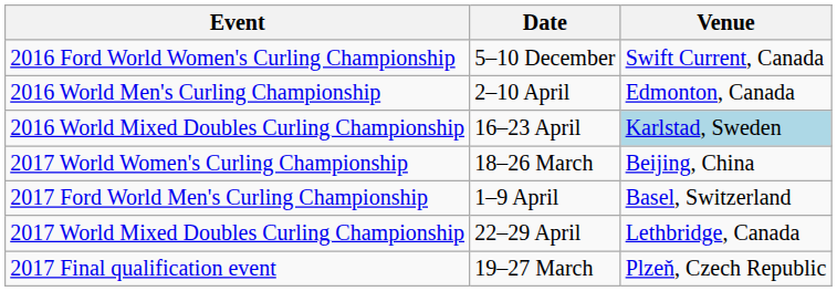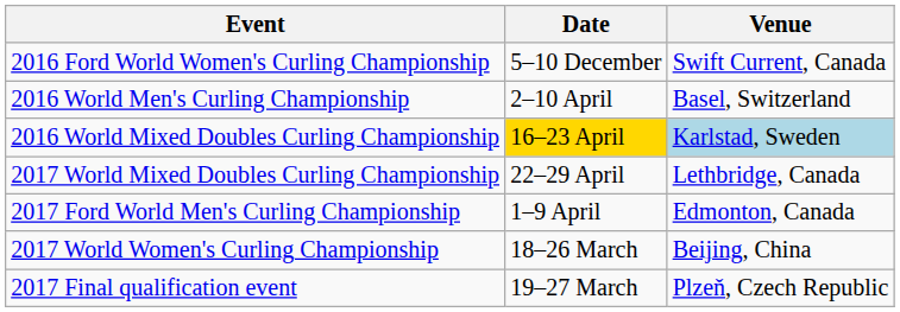2016 World Men's Curling Championship | Venue: Edmonton, Canada -> Basel, Switzerland
2016 World Mixed Doubles Curling Championship | Date: no background -> gold background
rows swapped: 2017 World Women's Curling Championship <-> 2017 World Mixed Doubles Curling Championship
2017 Ford World Men's Curling Championship | Venue: Basel, Switzerland -> Edmonton, Canada
